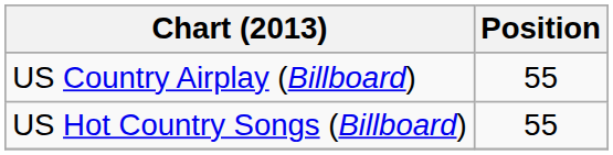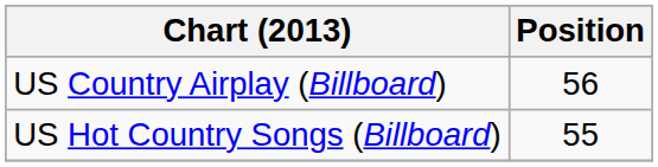US Country Airplay (Billboard) | Position: 55 -> 56
